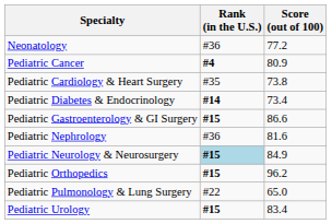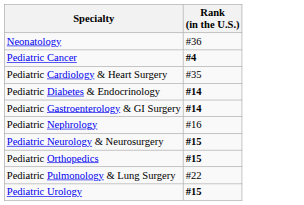- column: Score (out of 100) | 77.2 | 80.9 | 73.8 | 73.4 | 86.6 | 81.6 | 84.9 | 96.2 | 65.0 | 83.4
Pediatric Gastroenterology & GI Surgery | Rank (in the U.S.): #15 -> #14
Pediatric Nephrology | Rank (in the U.S.): #36 -> #16
Pediatric Neurology & Neurosurgery | Rank (in the U.S.): lightblue background -> no background
